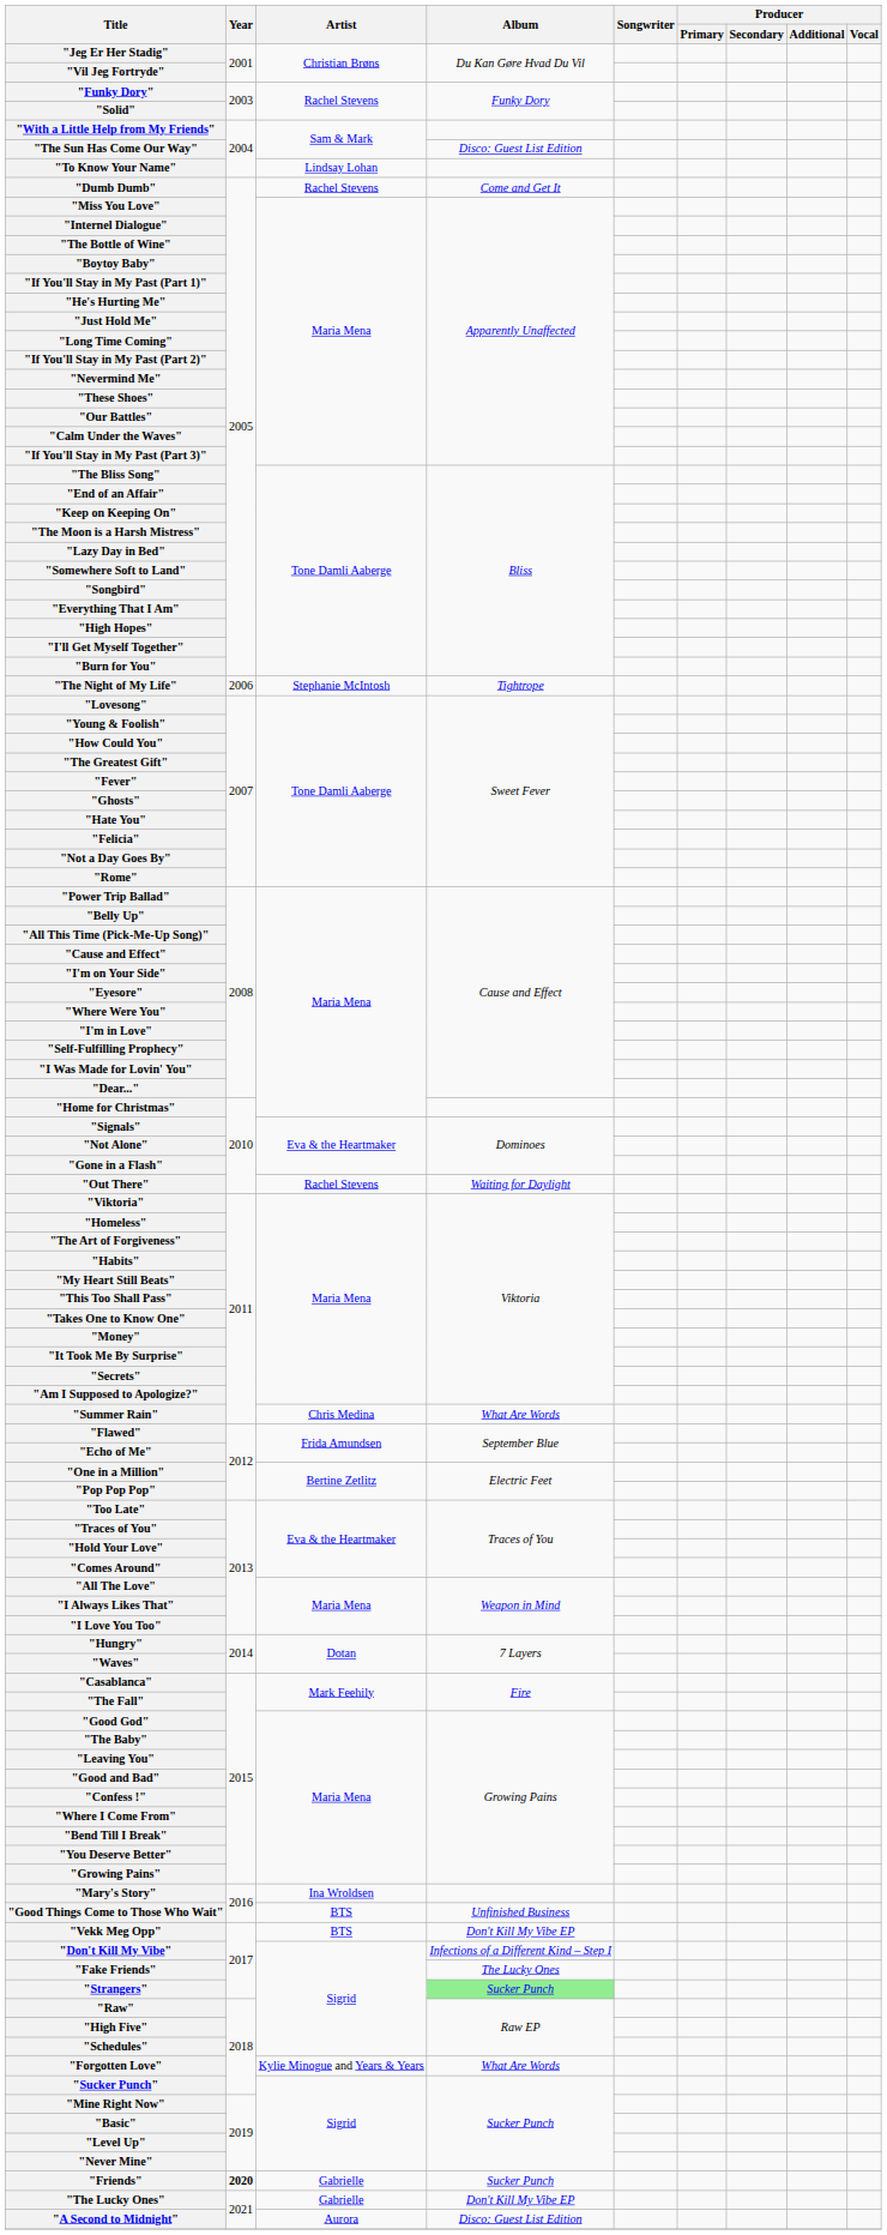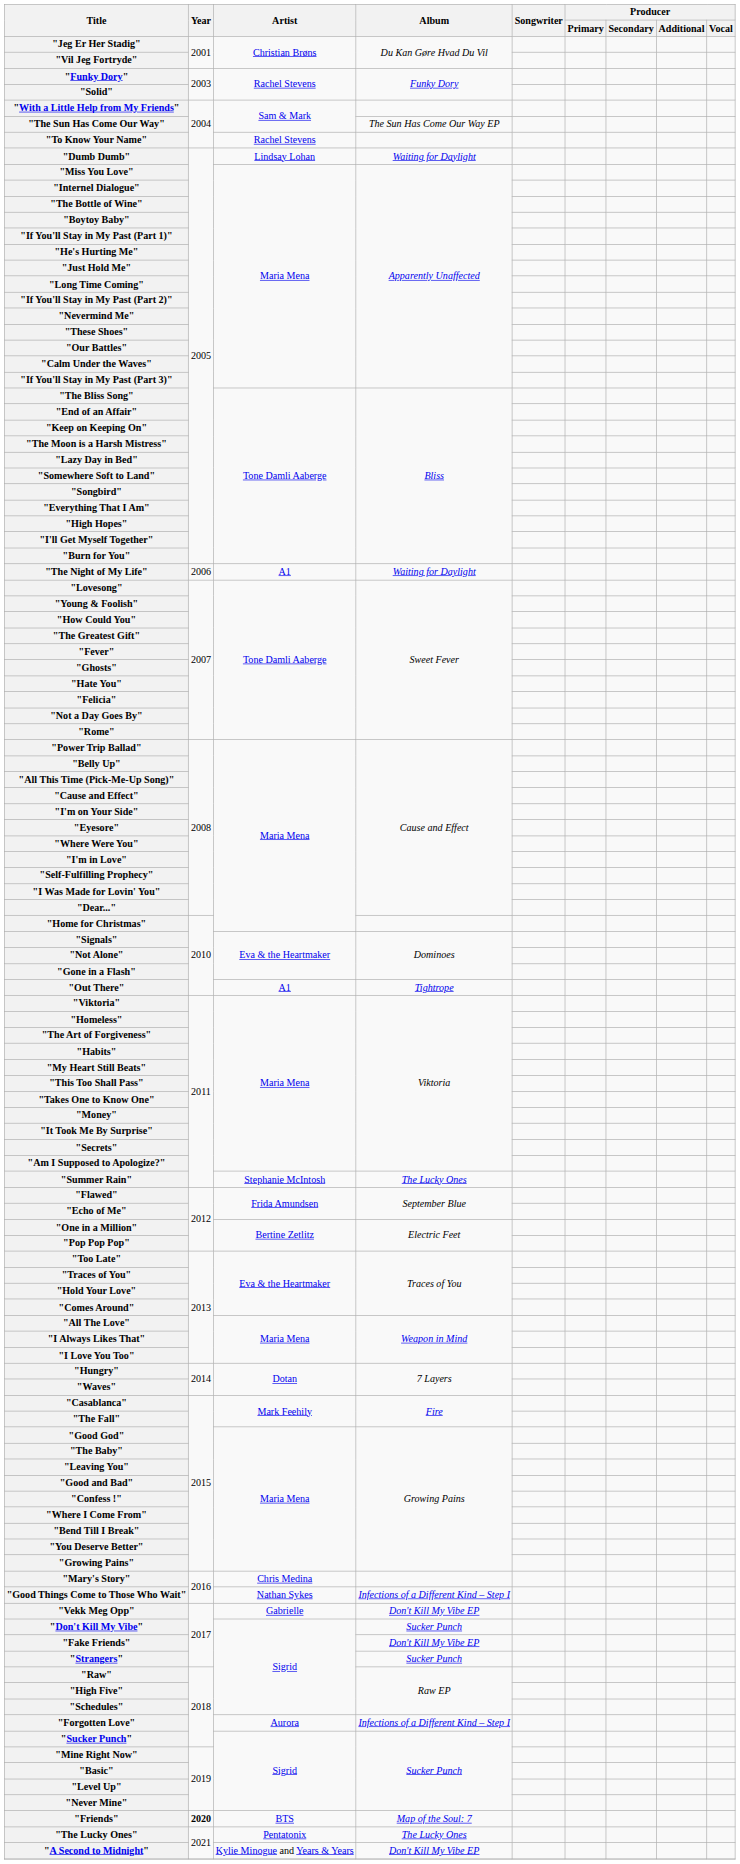"The Sun Has Come Our Way" | Album: Disco: Guest List Edition -> The Sun Has Come Our Way EP
"To Know Your Name" | Artist: Lindsay Lohan -> Rachel Stevens
"Dumb Dumb" | Artist: Rachel Stevens -> Lindsay Lohan
"Dumb Dumb" | Album: Come and Get It -> Waiting for Daylight
"The Night of My Life" | Artist: Stephanie McIntosh -> A1
"The Night of My Life" | Album: Tightrope -> Waiting for Daylight
"Out There" | Artist: Rachel Stevens -> A1
"Out There" | Album: Waiting for Daylight -> Tightrope
"Summer Rain" | Artist: Chris Medina -> Stephanie McIntosh
"Summer Rain" | Album: What Are Words -> The Lucky Ones
"Mary's Story" | Artist: Ina Wroldsen -> Chris Medina
"Good Things Come to Those Who Wait" | Artist: BTS -> Nathan Sykes
"Good Things Come to Those Who Wait" | Album: Unfinished Business -> Infections of a Different Kind – Step I
"Vekk Meg Opp" | Artist: BTS -> Gabrielle
"Don't Kill My Vibe" | Album: Infections of a Different Kind – Step I -> Sucker Punch
"Fake Friends" | Album: The Lucky Ones -> Don't Kill My Vibe EP
"Strangers" | Album: lightgreen background -> no background
"Forgotten Love" | Artist: Kylie Minogue and Years & Years -> Aurora
"Forgotten Love" | Album: What Are Words -> Infections of a Different Kind – Step I
"Friends" | Artist: Gabrielle -> BTS
"Friends" | Album: Sucker Punch -> Map of the Soul: 7
"The Lucky Ones" | Artist: Gabrielle -> Pentatonix
"The Lucky Ones" | Album: Don't Kill My Vibe EP -> The Lucky Ones
"A Second to Midnight" | Artist: Aurora -> Kylie Minogue and Years & Years
"A Second to Midnight" | Album: Disco: Guest List Edition -> Don't Kill My Vibe EP
